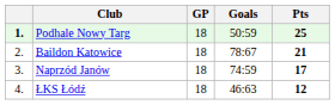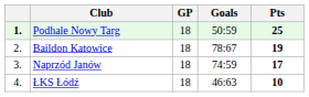Baildon Katowice | Pts: 21 -> 19
ŁKS Łódź | Pts: 12 -> 10
